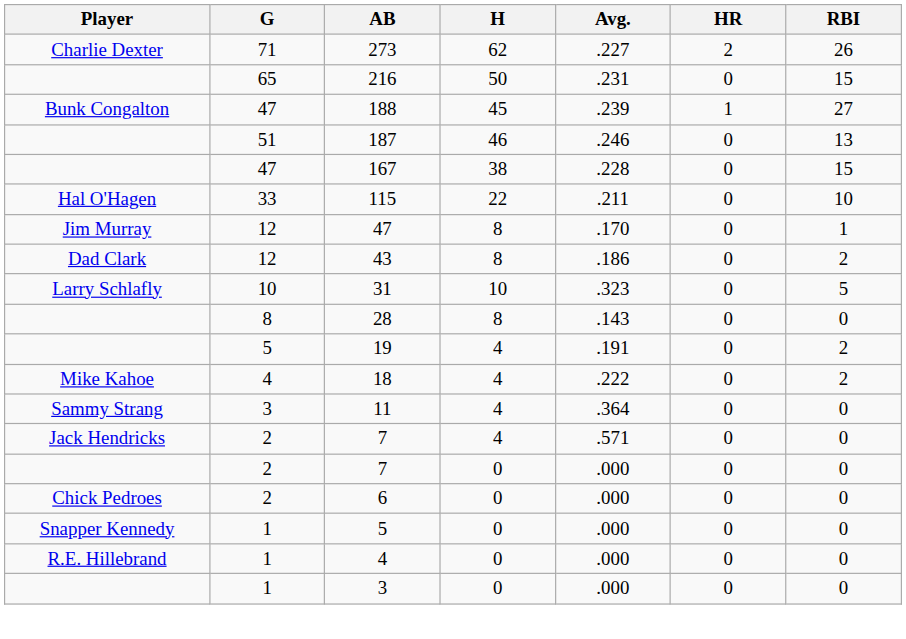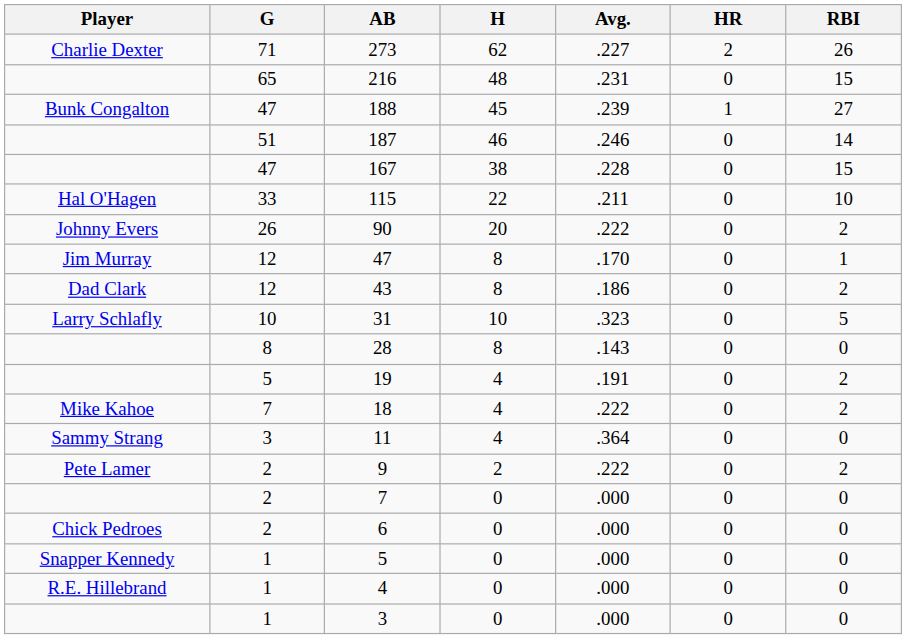216 | H: 50 -> 48
187 | RBI: 13 -> 14
+ row: Johnny Evers | 26 | 90 | 20 | .222 | 0 | 2
18 | G: 4 -> 7
+ row: Pete Lamer | 2 | 9 | 2 | .222 | 0 | 2
- row: Jack Hendricks | 2 | 7 | 4 | .571 | 0 | 0
